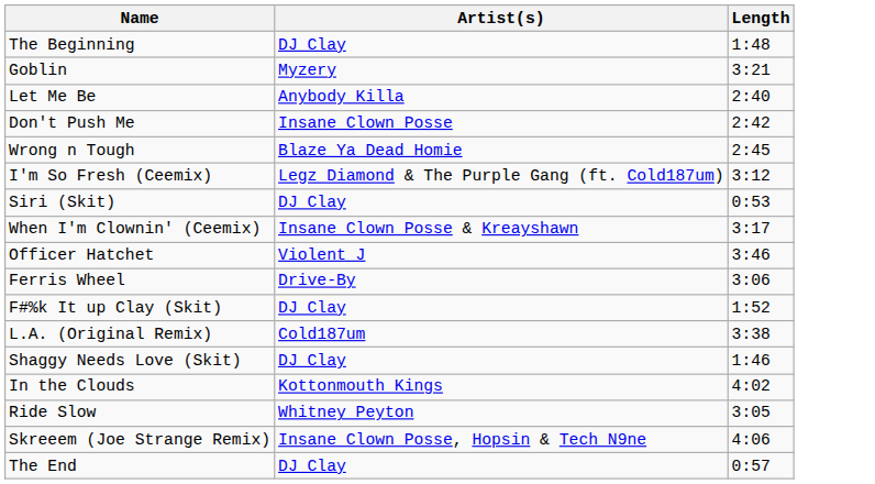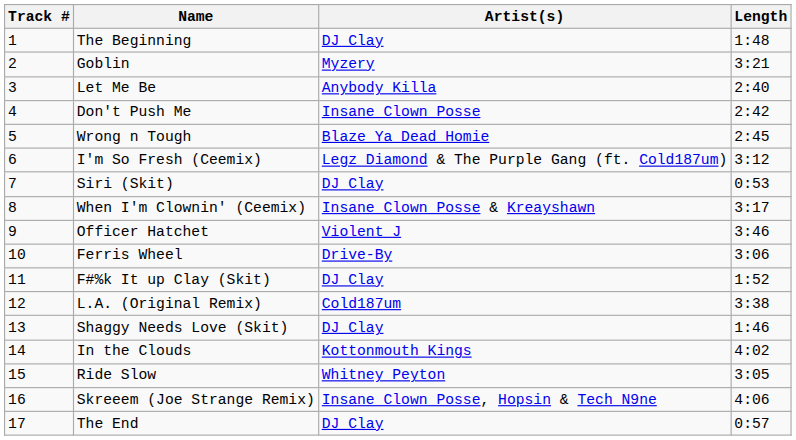+ column: Track # | 1 | 2 | 3 | 4 | 5 | 6 | 7 | 8 | 9 | 10 | 11 | 12 | 13 | 14 | 15 | 16 | 17
